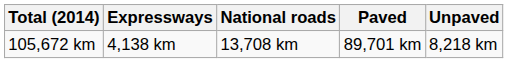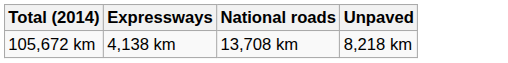- column: Paved | 89,701 km
